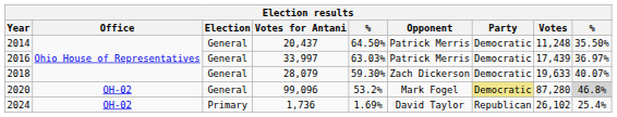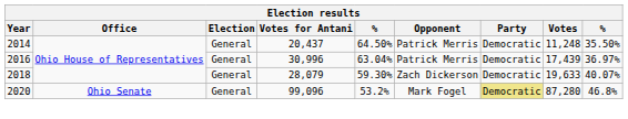2016 | Votes for Antani: 33,997 -> 30,996
2016 | column 5: 63.03% -> 63.04%
2020 | Office: OH-02 -> Ohio Senate
2020 | column 9: lightgrey background -> no background
- row: 2024 | OH-02 | Primary | 1,736 | 1.69% | David Taylor | Republican | 26,102 | 25.4%
